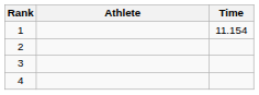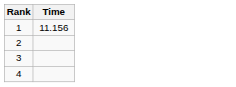- column: Athlete
1 | Time: 11.154 -> 11.156
